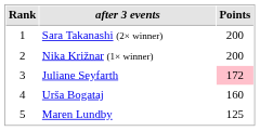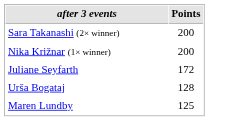- column: Rank | 1 | 2 | 3 | 4 | 5
Juliane Seyfarth | Points: pink background -> no background
Urša Bogataj | Points: 160 -> 128
